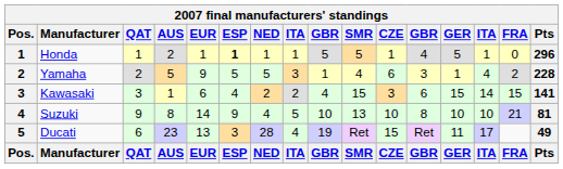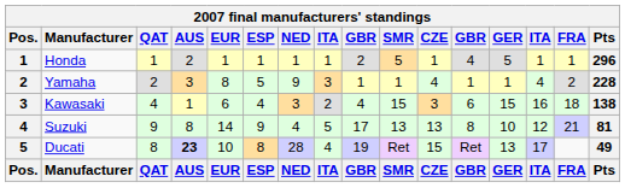Honda | ESP: bold -> normal
Honda | column 9: 5 -> 2
Honda | FRA: 0 -> 1
Yamaha | AUS: 5 -> 3
Yamaha | EUR: 9 -> 8
Yamaha | NED: 5 -> 9
Yamaha | SMR: 4 -> 1
Yamaha | CZE: 6 -> 4
Yamaha | column 12: 3 -> 1
Kawasaki | QAT: 3 -> 4
Kawasaki | NED: 2 -> 3
Kawasaki | column 14: 14 -> 16
Kawasaki | FRA: 15 -> 18
Kawasaki | Pts: 141 -> 138
Suzuki | column 9: 10 -> 17
Suzuki | CZE: 10 -> 13
Suzuki | column 14: 10 -> 12
Ducati | QAT: 6 -> 8
Ducati | AUS: normal -> bold
Ducati | EUR: 13 -> 10
Ducati | ESP: 3 -> 8
Ducati | GER: 11 -> 13
